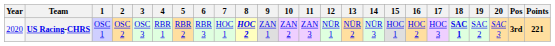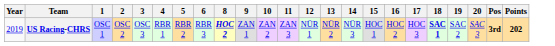- column: 7 | HOC 1
US Racing-CHRS | Year: 2020 -> 2019
US Racing-CHRS | Points: 221 -> 202
